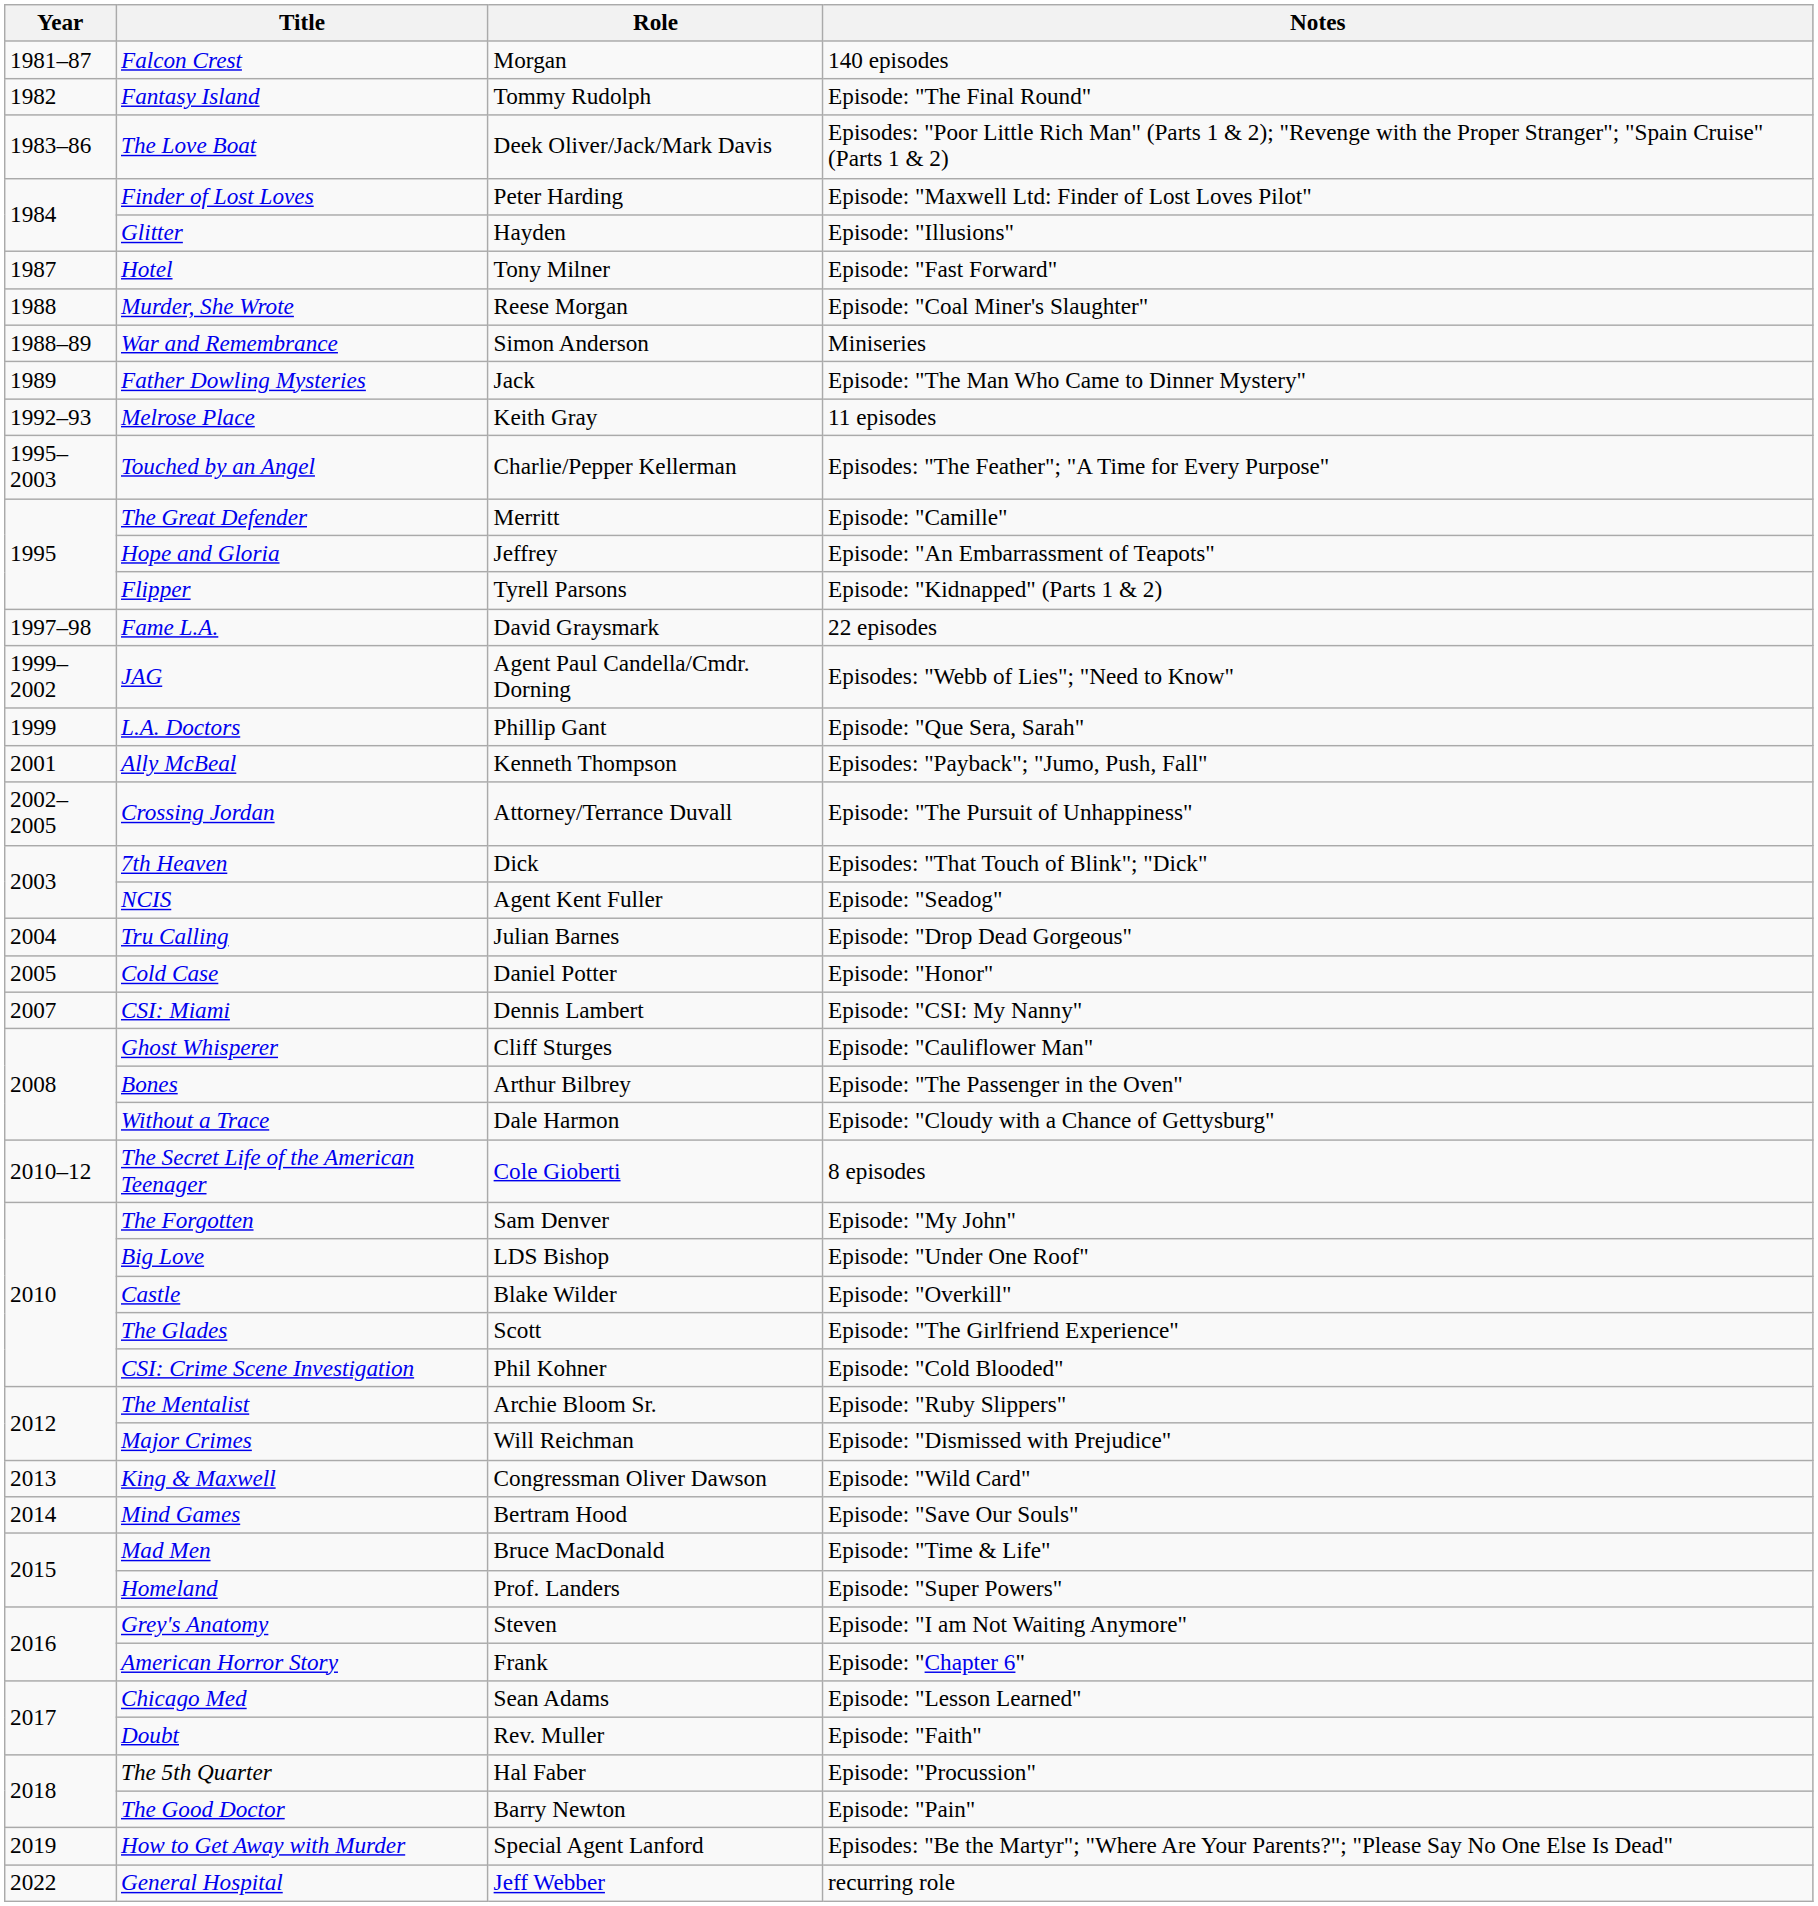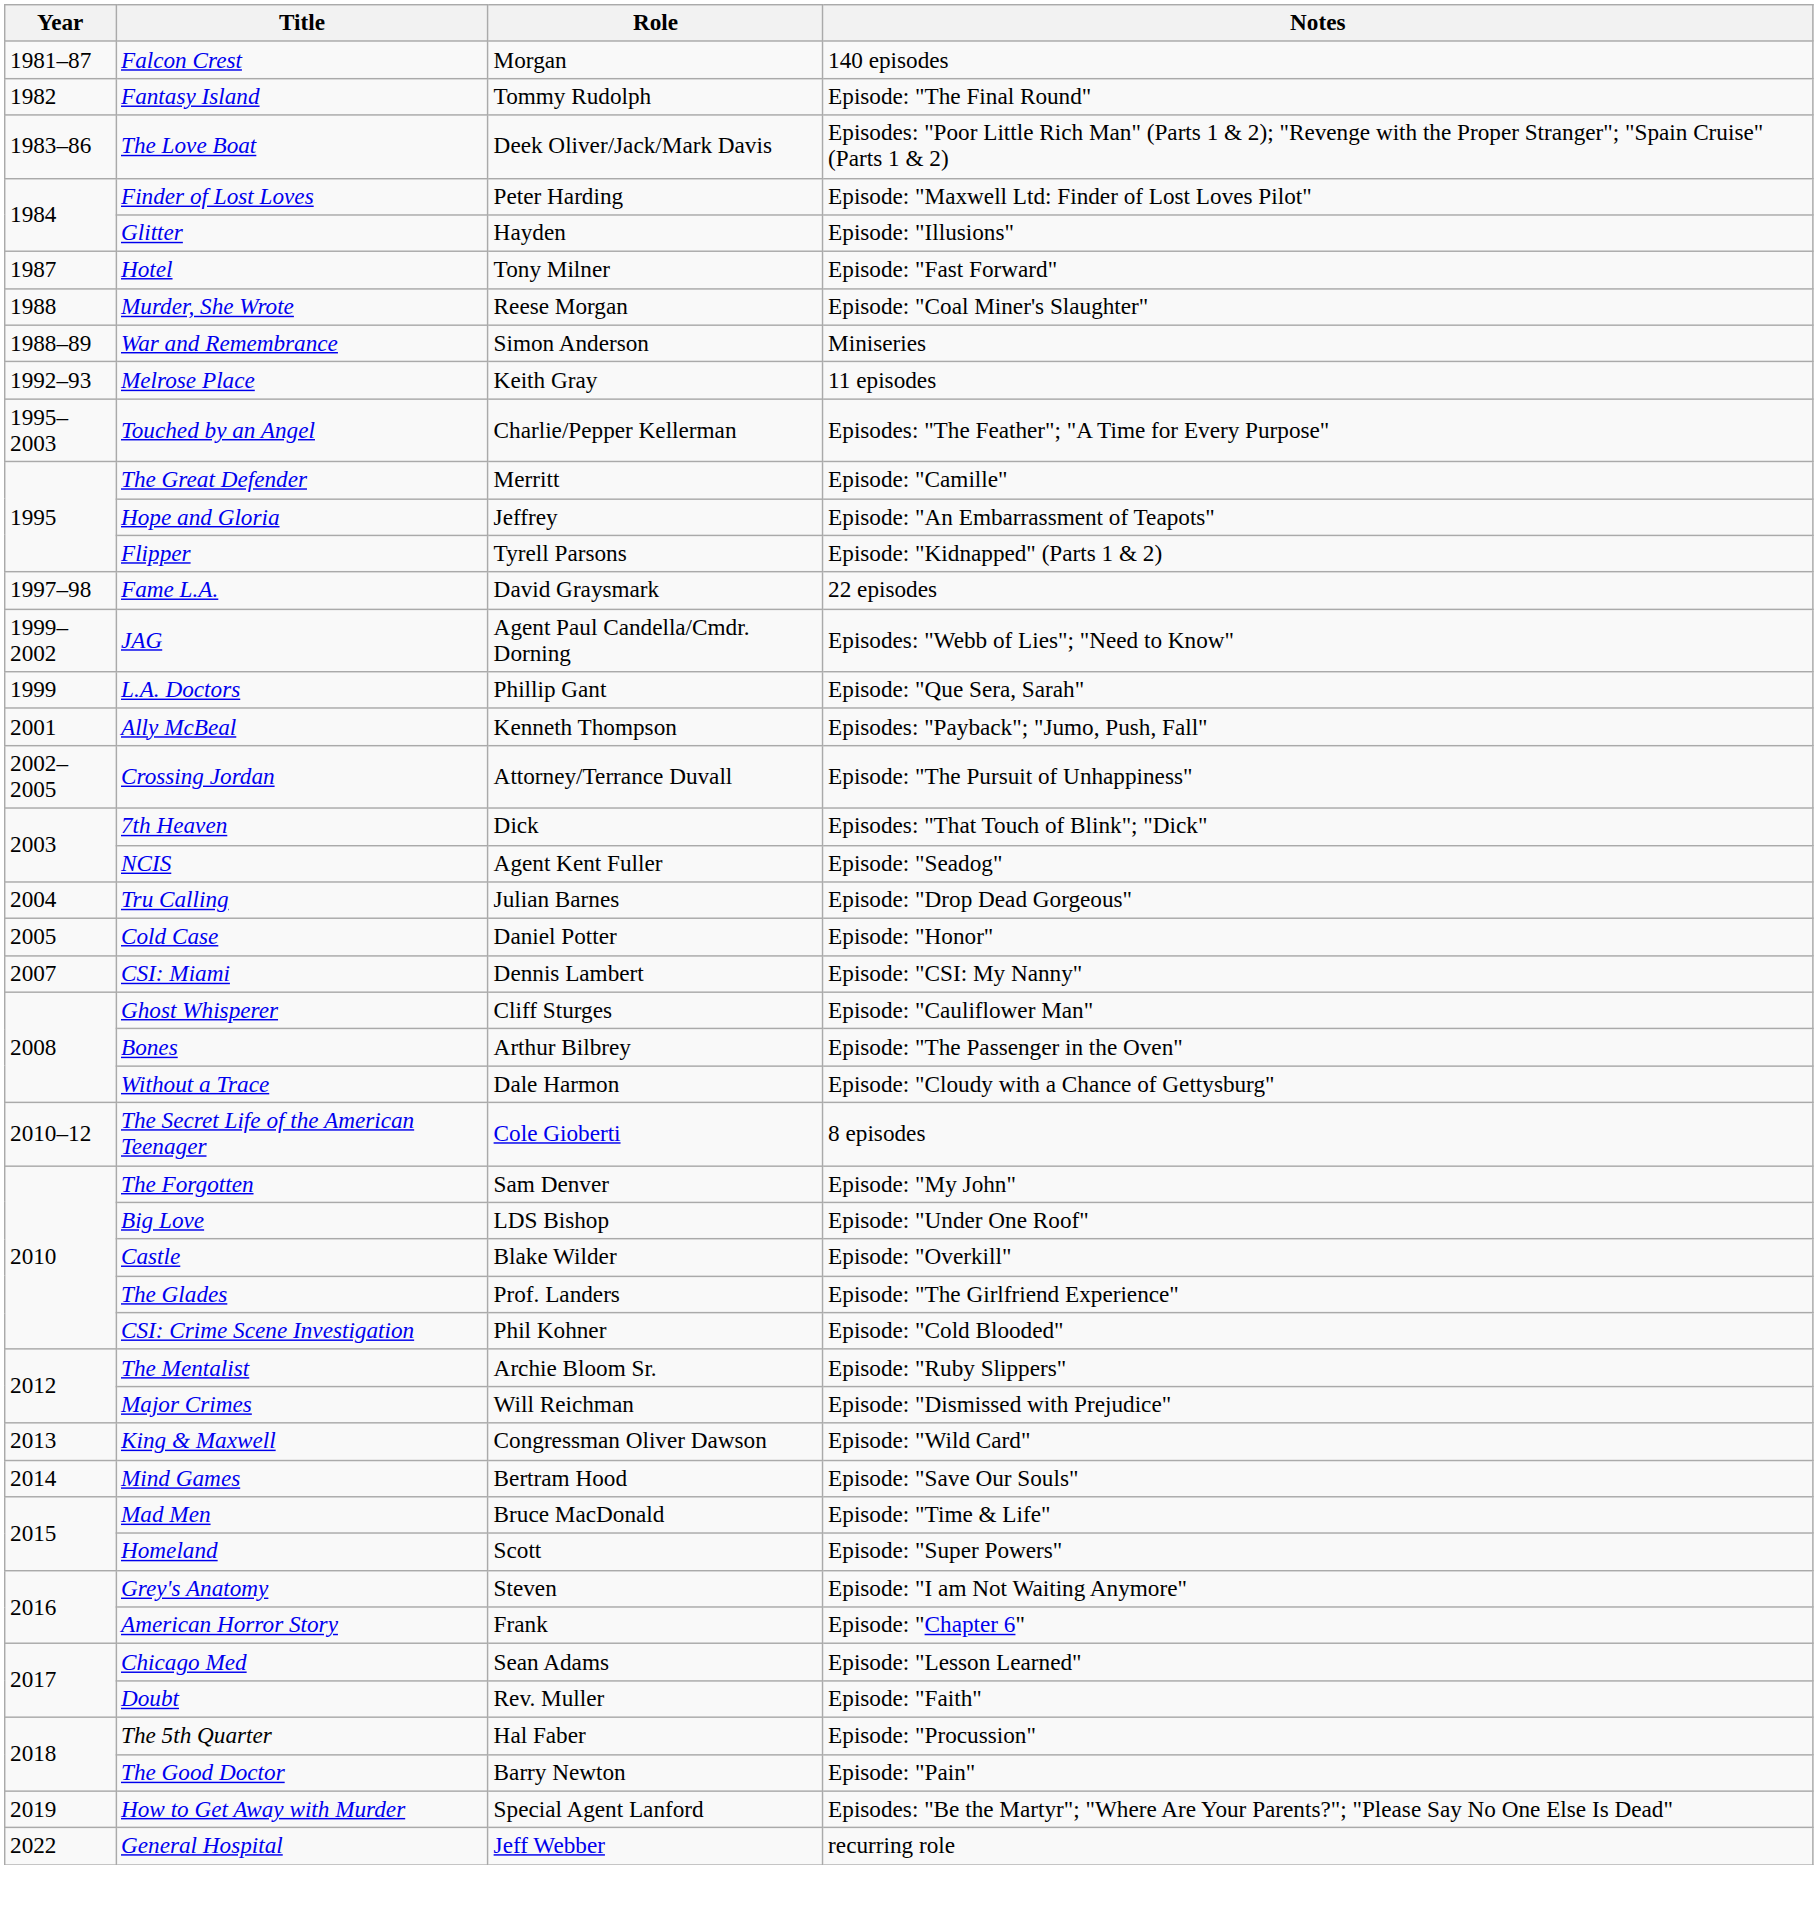- row: 1989 | Father Dowling Mysteries | Jack | Episode: "The Man Who Came to Dinner Mystery"
The Glades | Role: Scott -> Prof. Landers
Homeland | Role: Prof. Landers -> Scott
